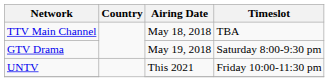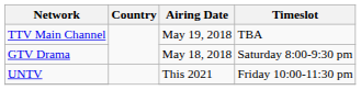TTV Main Channel | Airing Date: May 18, 2018 -> May 19, 2018
GTV Drama | Airing Date: May 19, 2018 -> May 18, 2018
